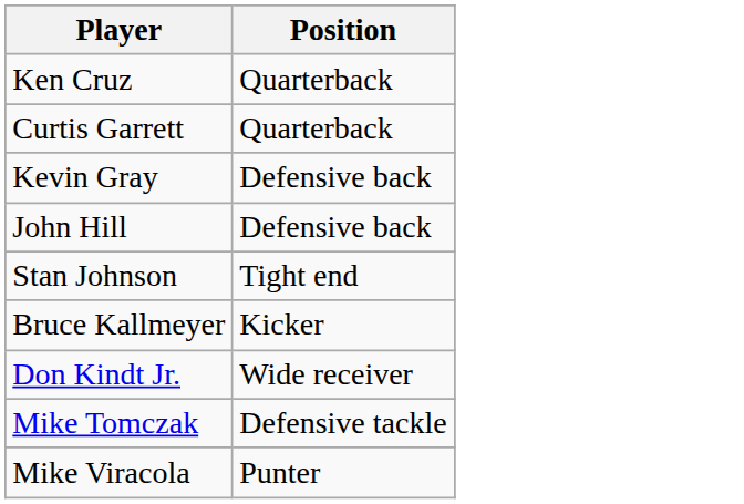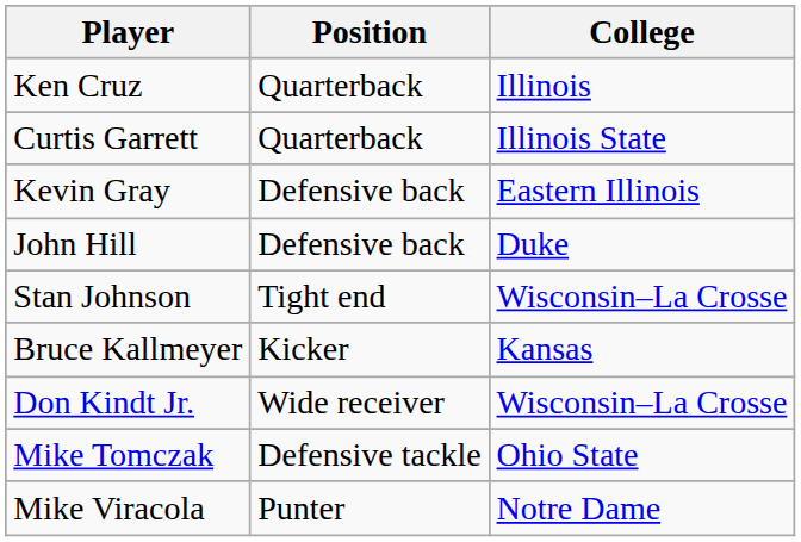+ column: College | Illinois | Illinois State | Eastern Illinois | Duke | Wisconsin–La Crosse | Kansas | Wisconsin–La Crosse | Ohio State | Notre Dame
